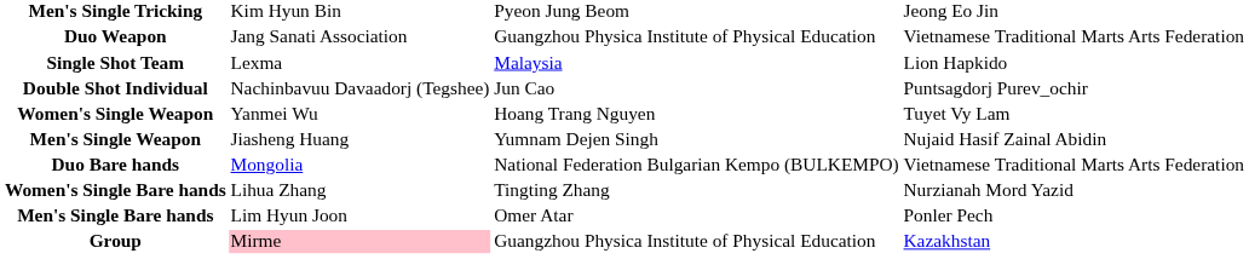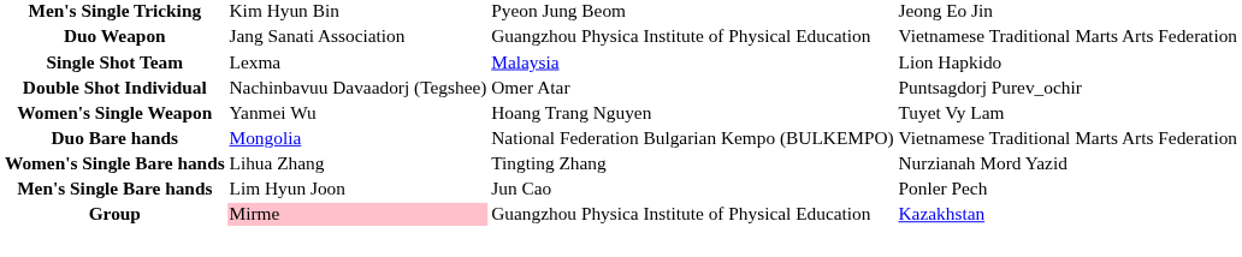Double Shot Individual | column 3: Jun Cao -> Omer Atar
- row: Men's Single Weapon | Jiasheng Huang | Yumnam Dejen Singh | Nujaid Hasif Zainal Abidin
Men's Single Bare hands | column 3: Omer Atar -> Jun Cao
